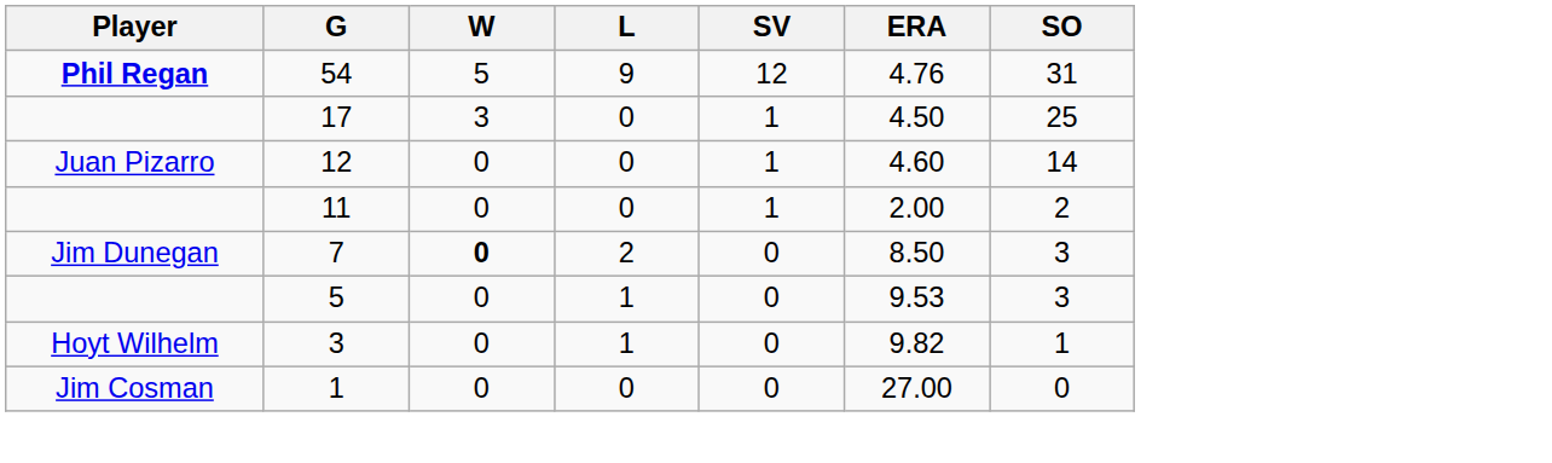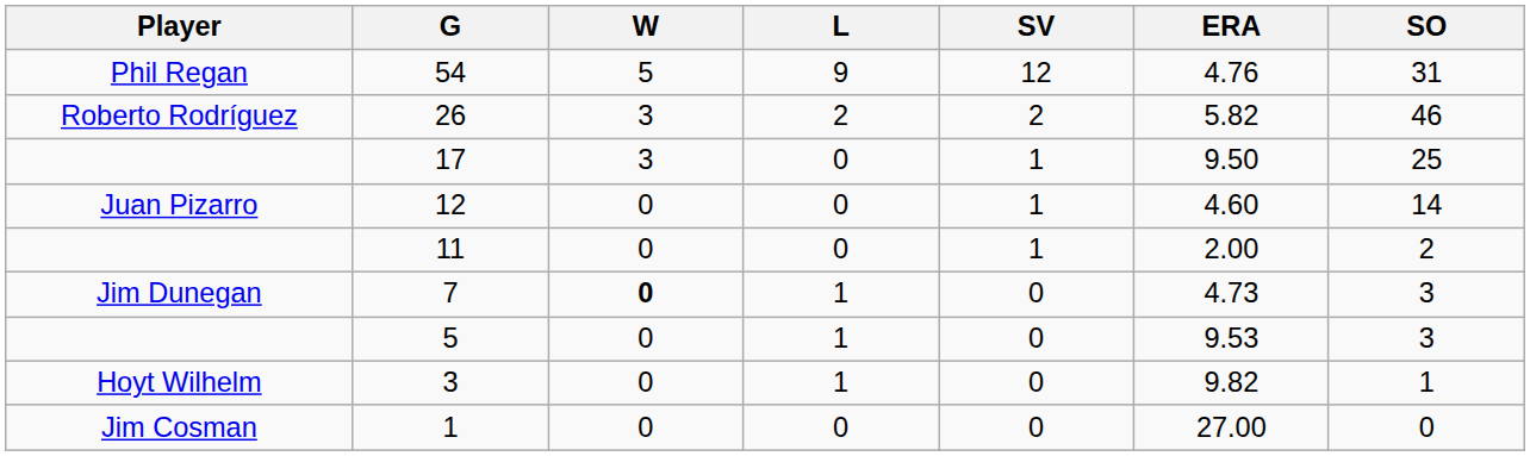54 | Player: bold -> normal
+ row: Roberto Rodríguez | 26 | 3 | 2 | 2 | 5.82 | 46
17 | ERA: 4.50 -> 9.50
7 | L: 2 -> 1
7 | ERA: 8.50 -> 4.73
